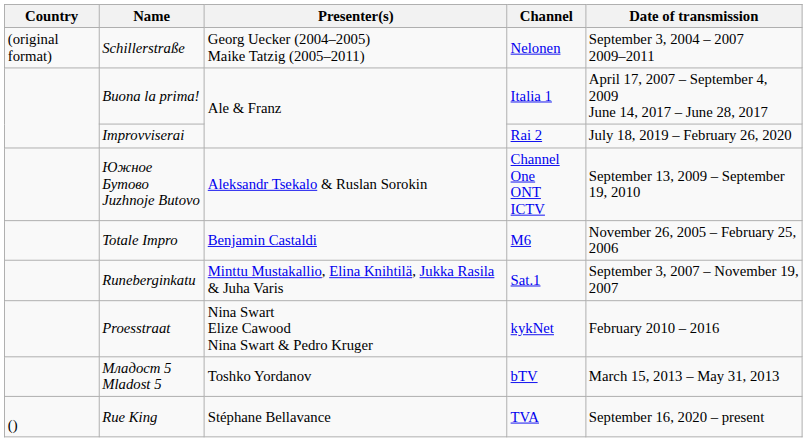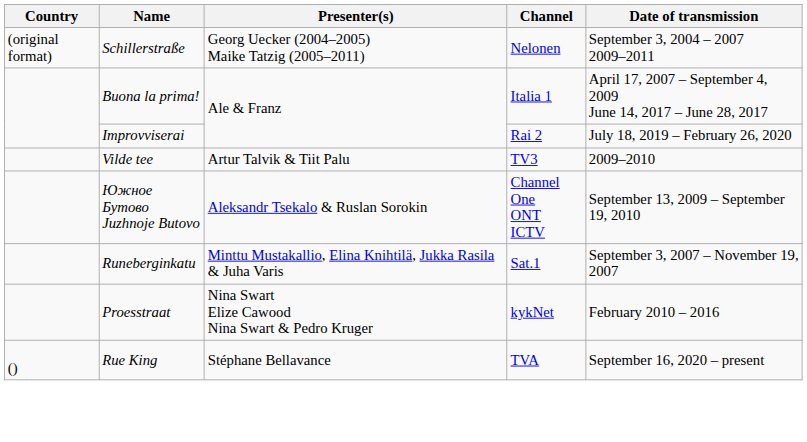+ row: Vilde tee | Artur Talvik & Tiit Palu | TV3 | 2009–2010
- row: Totale Impro | Benjamin Castaldi | M6 | November 26, 2005 – February 25, 2006
- row: Младост 5 Mladost 5 | Toshko Yordanov | bTV | March 15, 2013 – May 31, 2013
